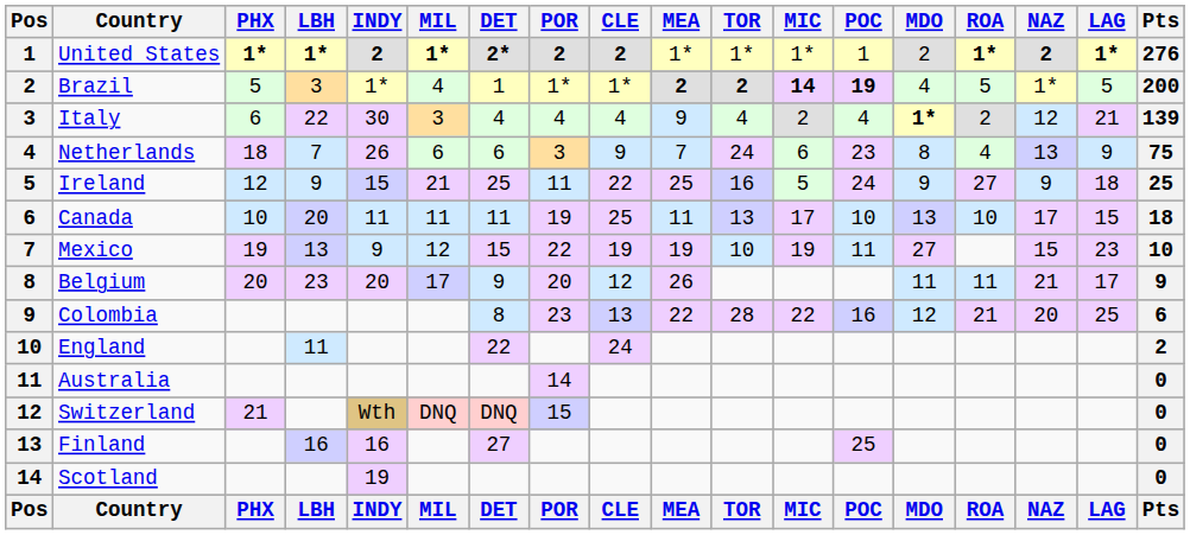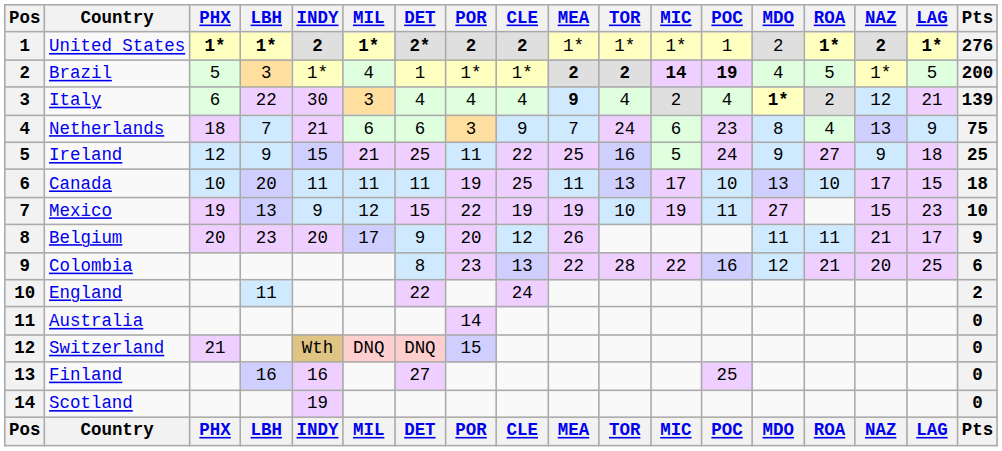Italy | MEA: normal -> bold
Netherlands | INDY: 26 -> 21
